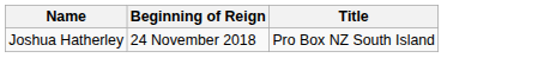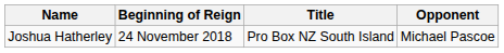+ column: Opponent | Michael Pascoe
